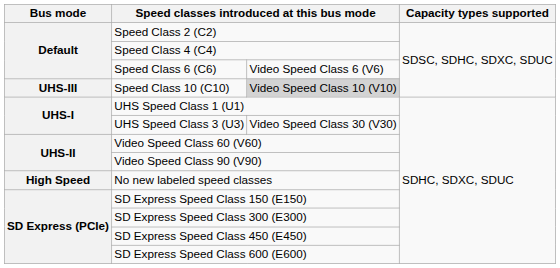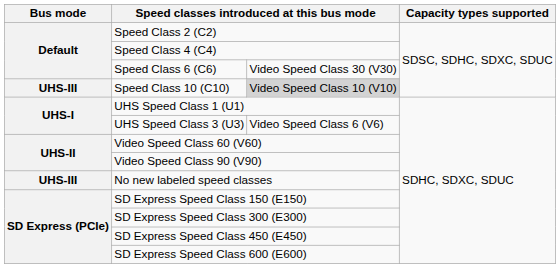Speed Class 6 (C6) | column 3: Video Speed Class 6 (V6) -> Video Speed Class 30 (V30)
UHS Speed Class 3 (U3) | column 3: Video Speed Class 30 (V30) -> Video Speed Class 6 (V6)
No new labeled speed classes | Bus mode: High Speed -> UHS-III
